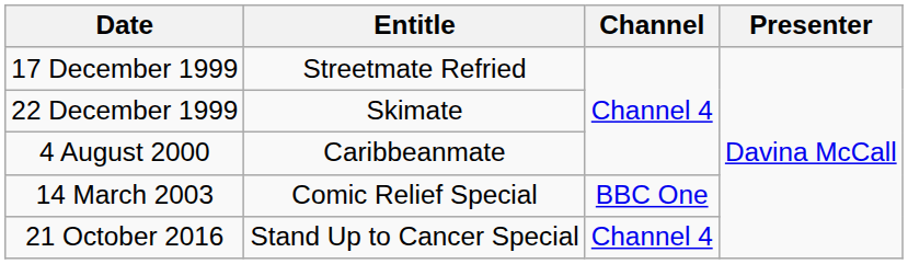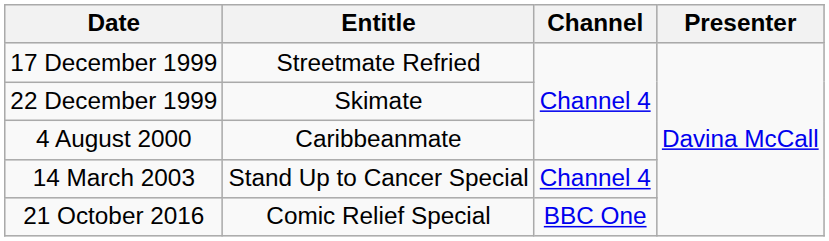14 March 2003 | Entitle: Comic Relief Special -> Stand Up to Cancer Special
14 March 2003 | Channel: BBC One -> Channel 4
21 October 2016 | Entitle: Stand Up to Cancer Special -> Comic Relief Special
21 October 2016 | Channel: Channel 4 -> BBC One
